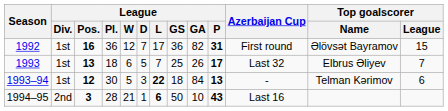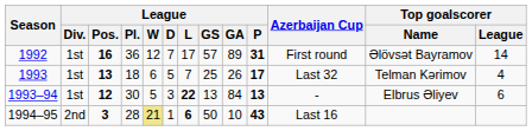1992 | League / GS: 36 -> 57
1992 | League / GA: 82 -> 89
1992 | Top goalscorer / League: 15 -> 14
1993 | Top goalscorer / Name: Elbrus Əliyev -> Telman Kərimov
1993 | Top goalscorer / League: 7 -> 4
1993–94 | League / GS: 18 -> 13
1993–94 | Top goalscorer / Name: Telman Kərimov -> Elbrus Əliyev
1994–95 | League / W: no background -> khaki background
